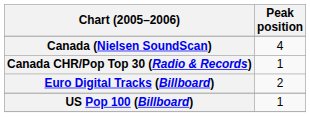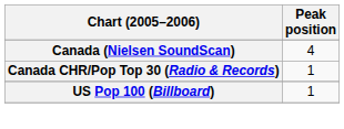- row: Euro Digital Tracks (Billboard) | 2
